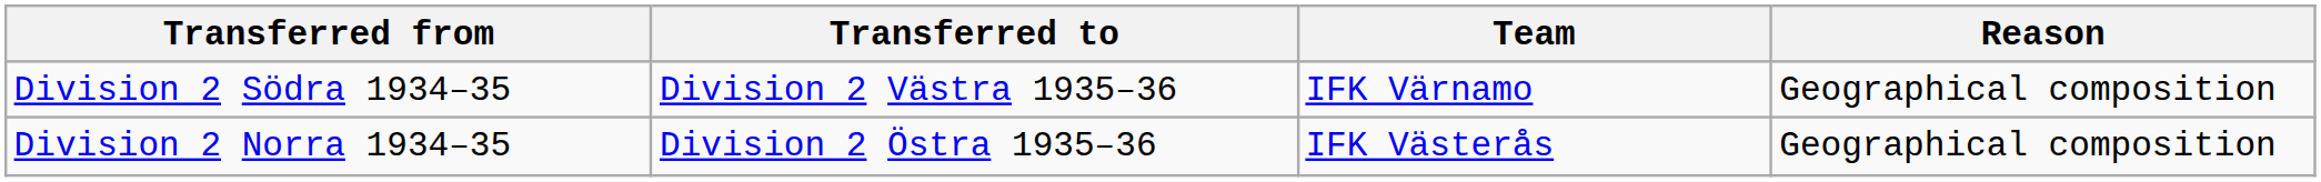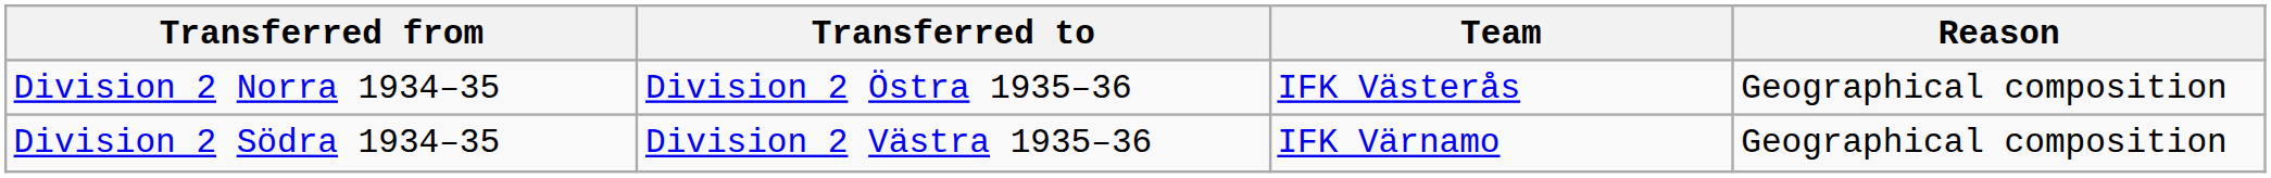rows swapped: Division 2 Norra 1934–35 <-> Division 2 Södra 1934–35
